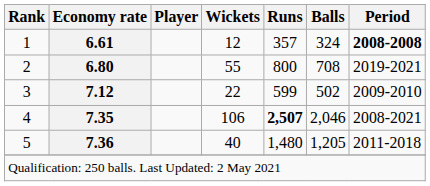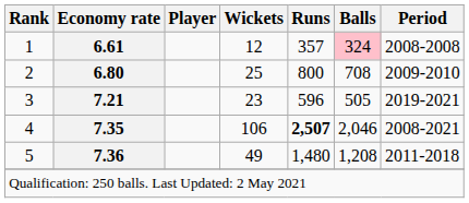1 | Balls: no background -> pink background
1 | Period: bold -> normal
2 | Wickets: 55 -> 25
2 | Period: 2019-2021 -> 2009-2010
3 | Economy rate: 7.12 -> 7.21
3 | Wickets: 22 -> 23
3 | Runs: 599 -> 596
3 | Balls: 502 -> 505
3 | Period: 2009-2010 -> 2019-2021
5 | Wickets: 40 -> 49
5 | Balls: 1,205 -> 1,208
